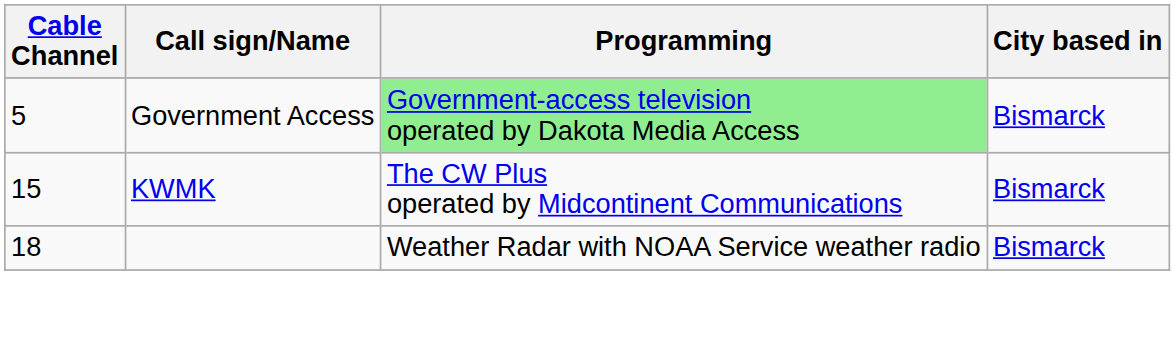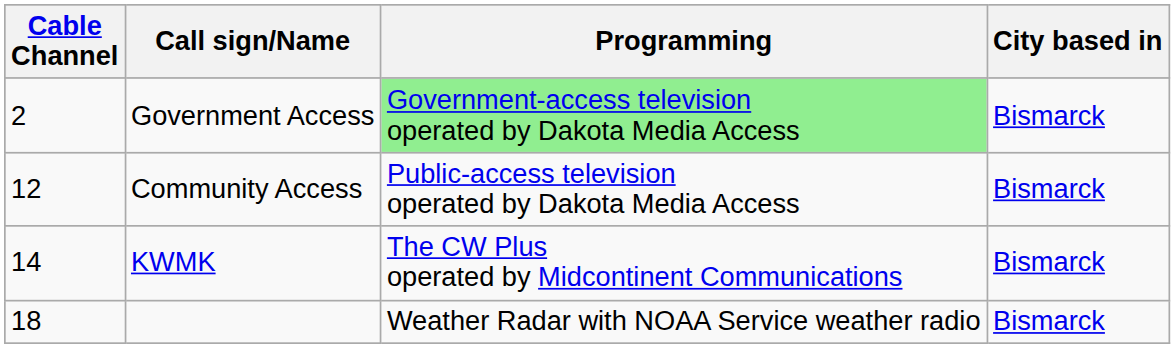Government Access | Cable Channel: 5 -> 2
+ row: 12 | Community Access | Public-access television operated by Dakota Media Access | Bismarck
KWMK | Cable Channel: 15 -> 14
